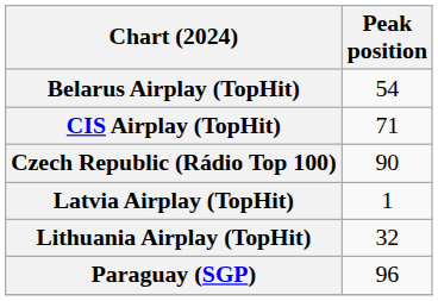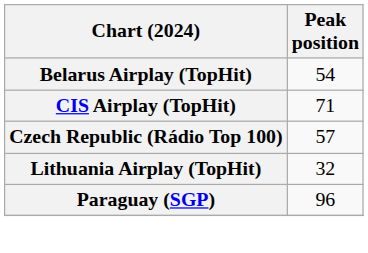Czech Republic (Rádio Top 100) | Peak position: 90 -> 57
- row: Latvia Airplay (TopHit) | 1
